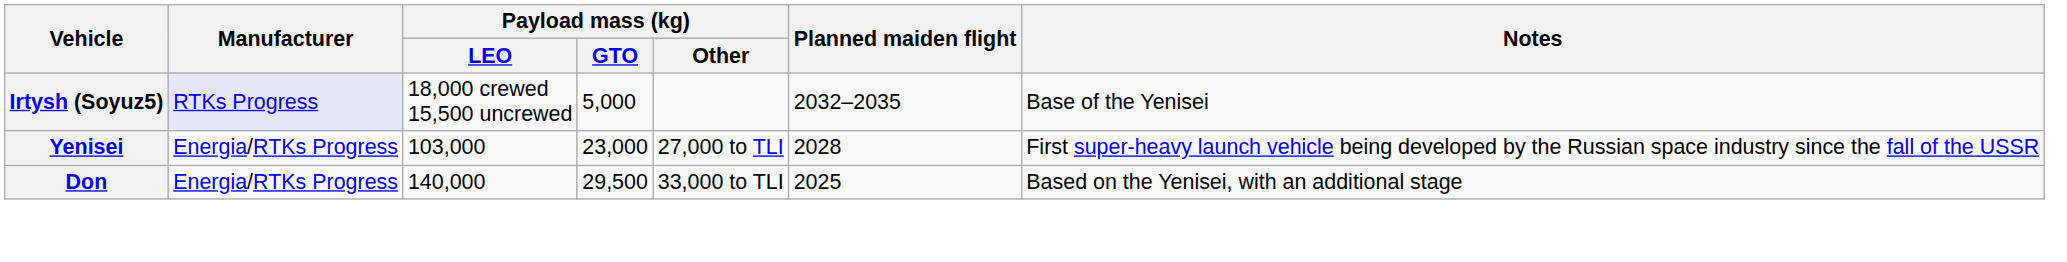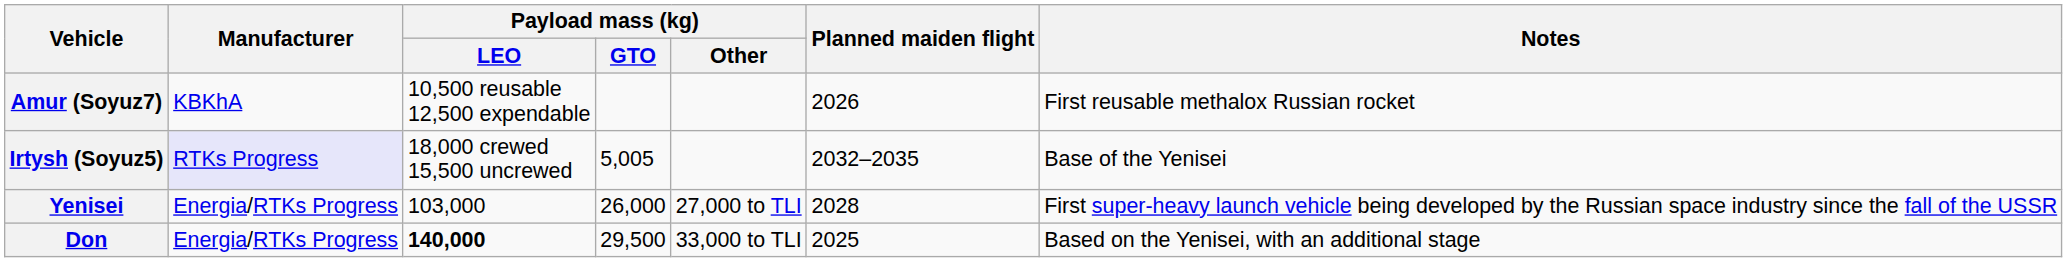+ row: Amur (Soyuz7) | KBKhA | 10,500 reusable 12,500 expendable | 2026 | First reusable methalox Russian rocket
Irtysh (Soyuz5) | Payload mass (kg) / GTO: 5,000 -> 5,005
Yenisei | Payload mass (kg) / GTO: 23,000 -> 26,000
Don | Payload mass (kg) / LEO: normal -> bold
